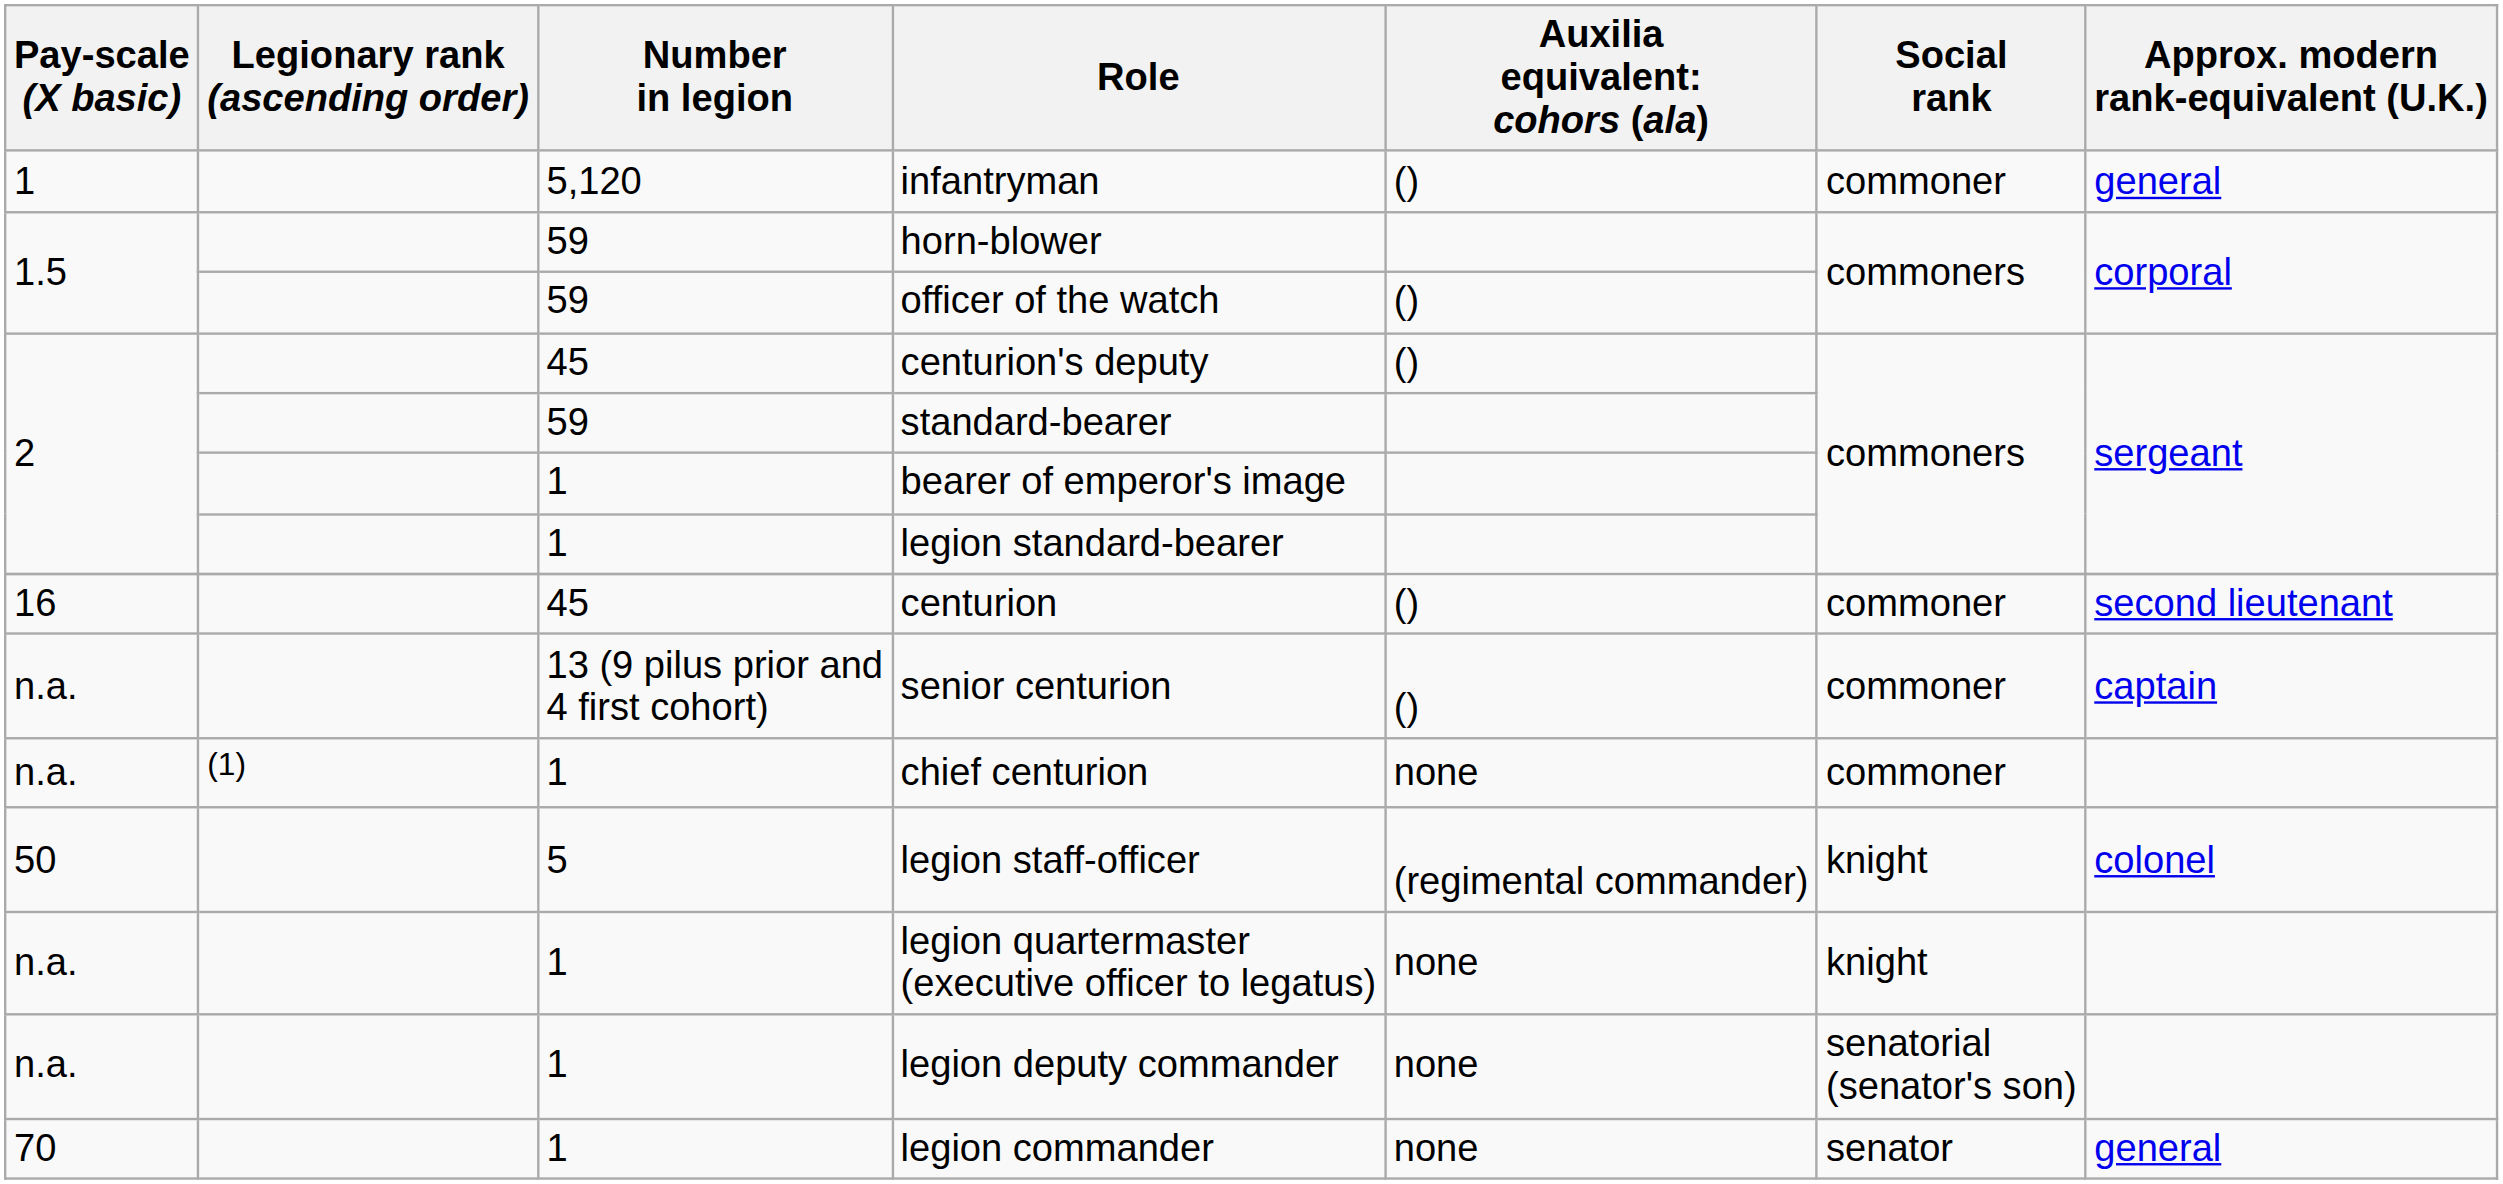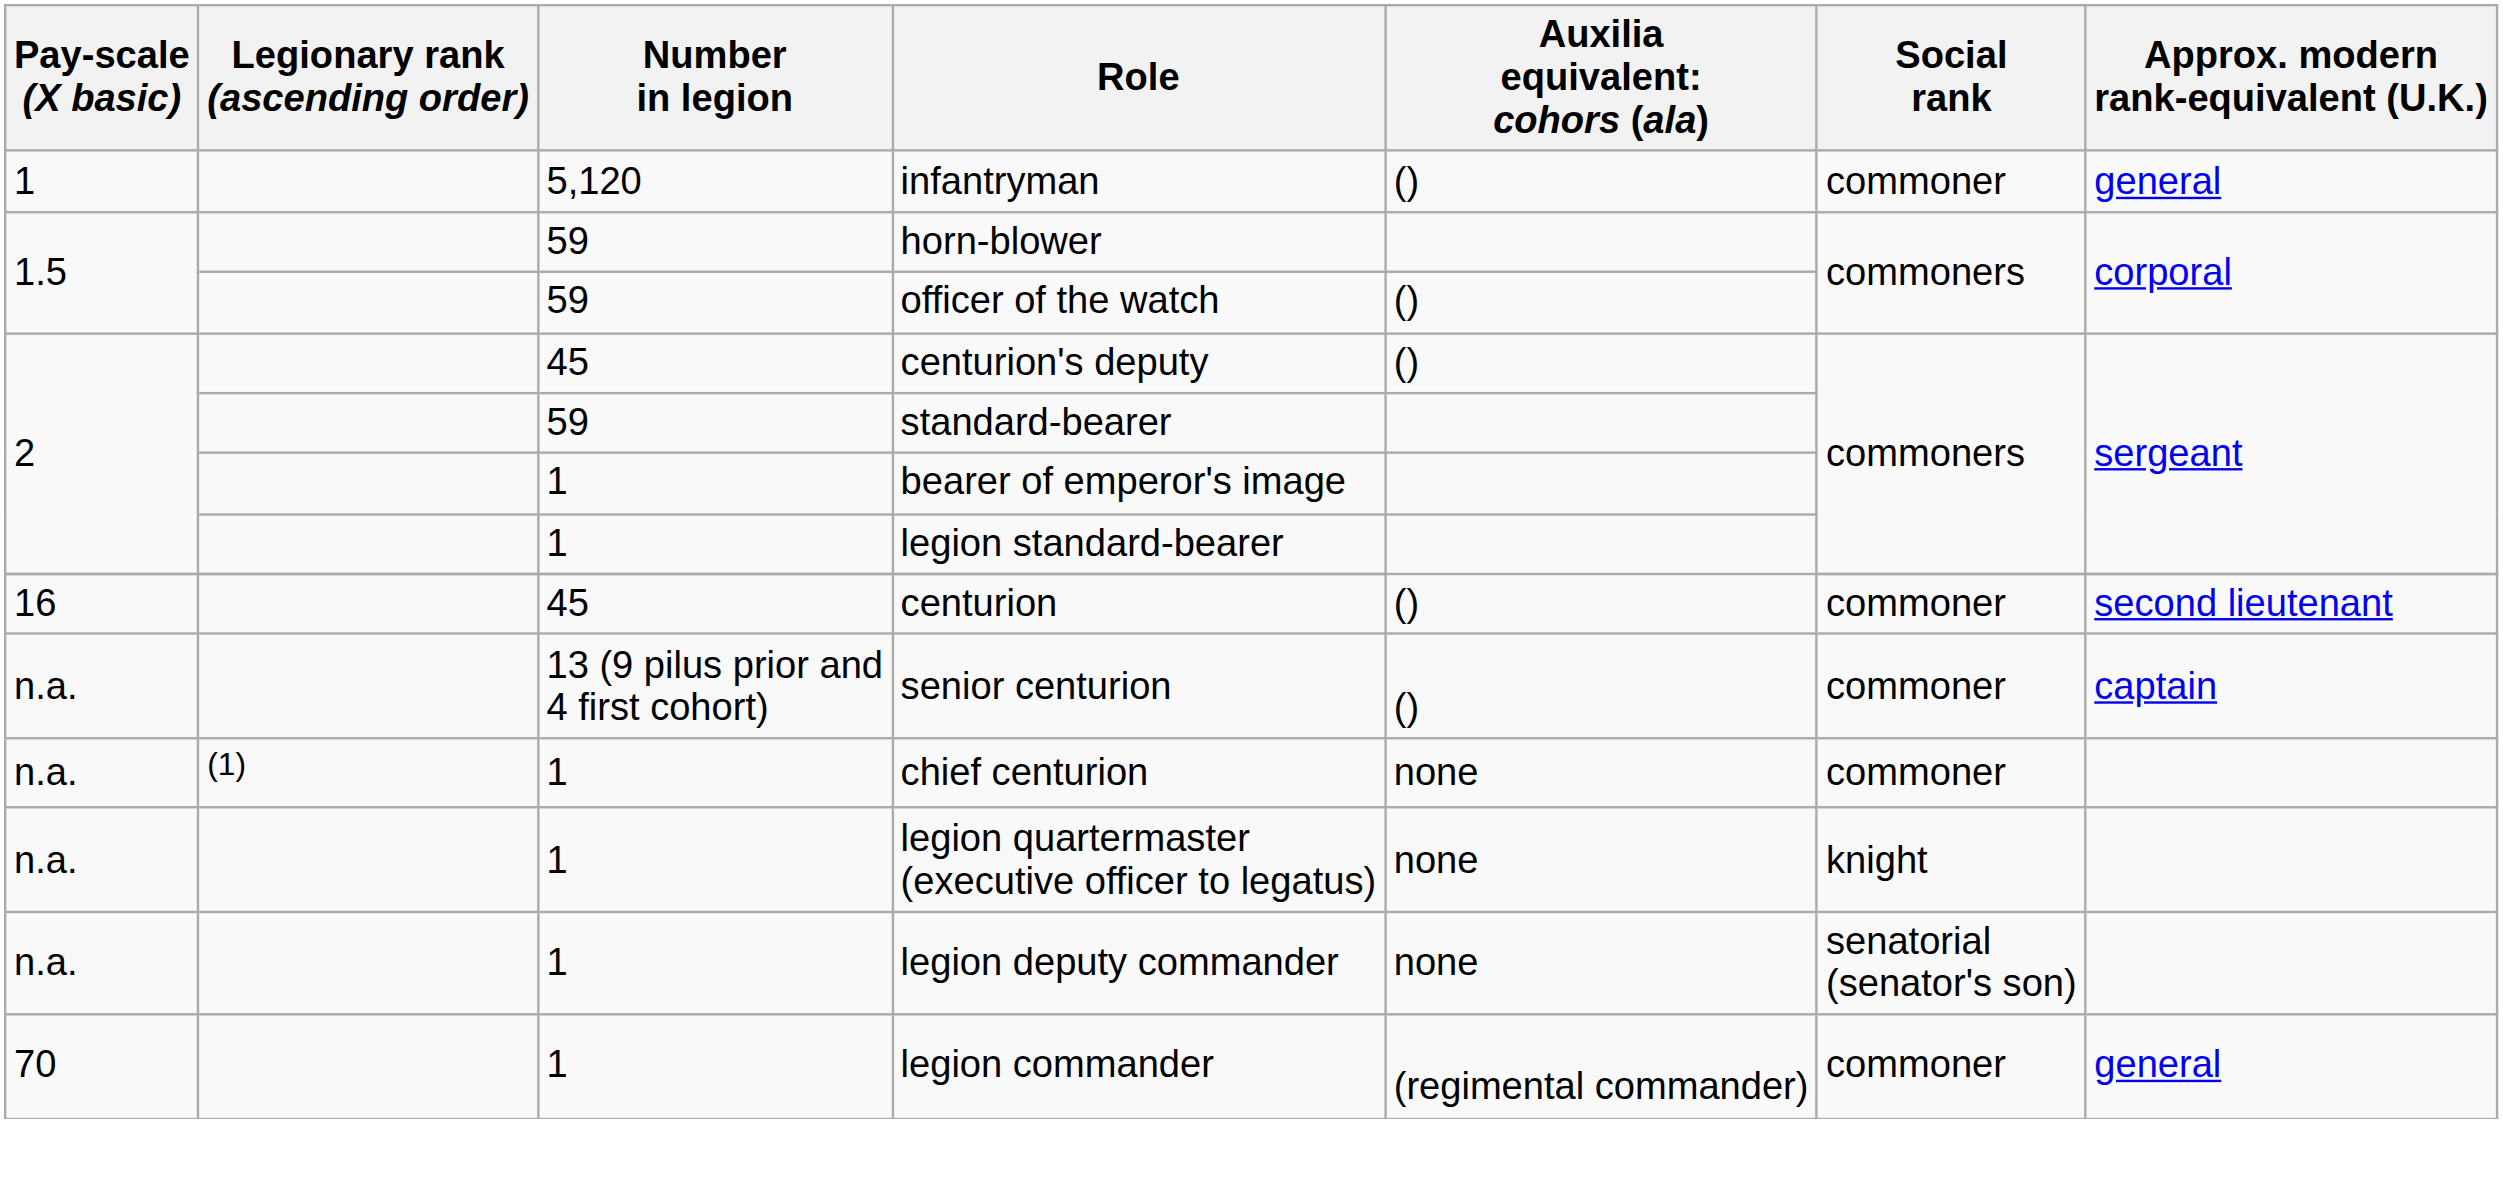- row: 50 | 5 | legion staff-officer | (regimental commander) | knight | colonel
legion commander | column 5: none -> (regimental commander)
legion commander | Social rank: senator -> commoner
